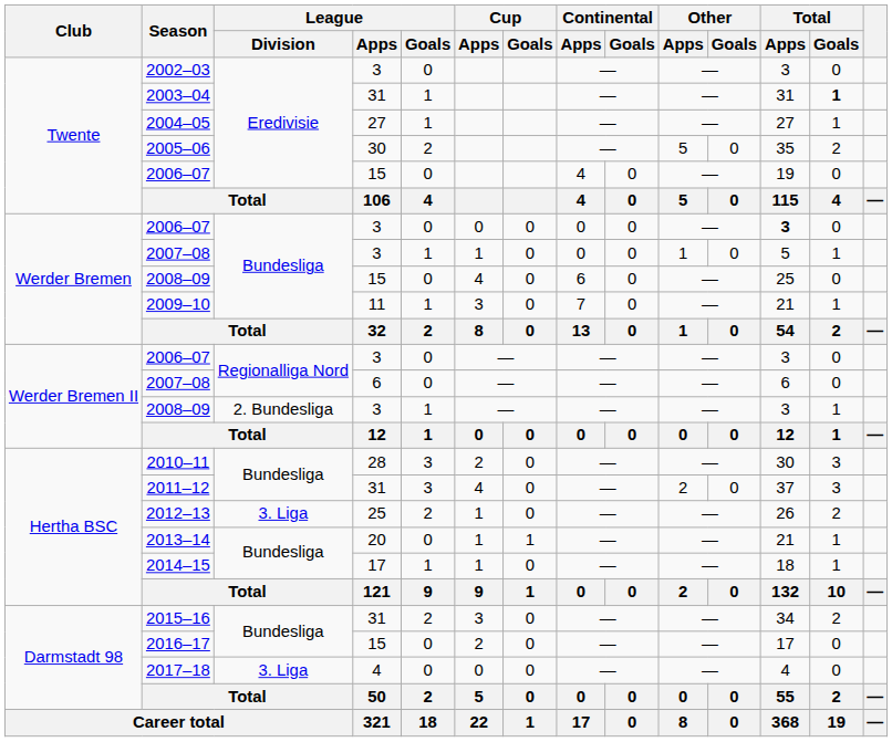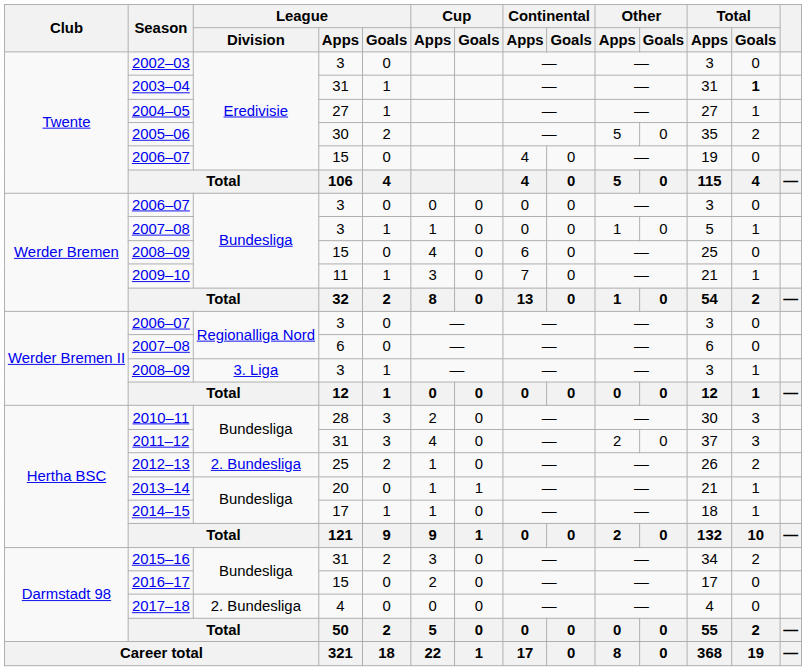Werder Bremen / 2006–07 | Total / Apps: bold -> normal
Werder Bremen II / 2008–09 | League / Division: 2. Bundesliga -> 3. Liga
2012–13 | League / Division: 3. Liga -> 2. Bundesliga
2017–18 | League / Division: 3. Liga -> 2. Bundesliga
